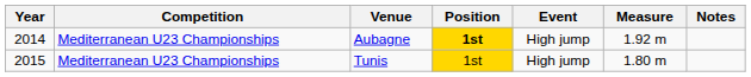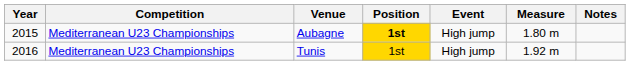Aubagne | Year: 2014 -> 2015
Aubagne | Measure: 1.92 m -> 1.80 m
Tunis | Year: 2015 -> 2016
Tunis | Measure: 1.80 m -> 1.92 m
